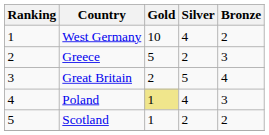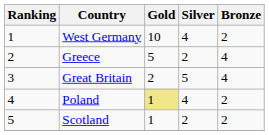Greece | Bronze: 3 -> 4
Poland | Bronze: 3 -> 2
